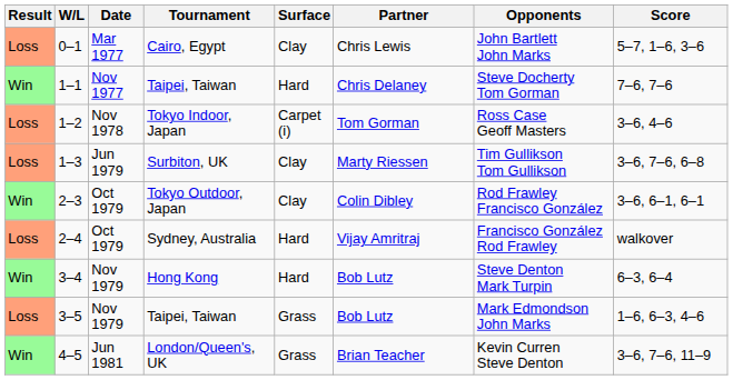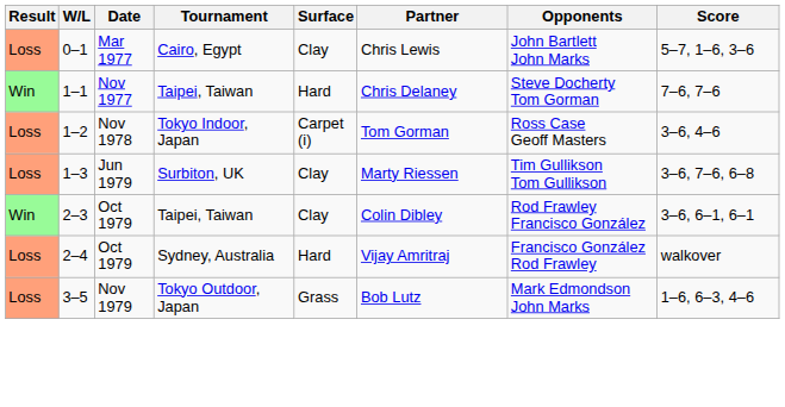2–3 | Tournament: Tokyo Outdoor, Japan -> Taipei, Taiwan
- row: Win | 3–4 | Nov 1979 | Hong Kong | Hard | Bob Lutz | Steve Denton Mark Turpin | 6–3, 6–4
3–5 | Tournament: Taipei, Taiwan -> Tokyo Outdoor, Japan
- row: Win | 4–5 | Jun 1981 | London/Queen's, UK | Grass | Brian Teacher | Kevin Curren Steve Denton | 3–6, 7–6, 11–9
